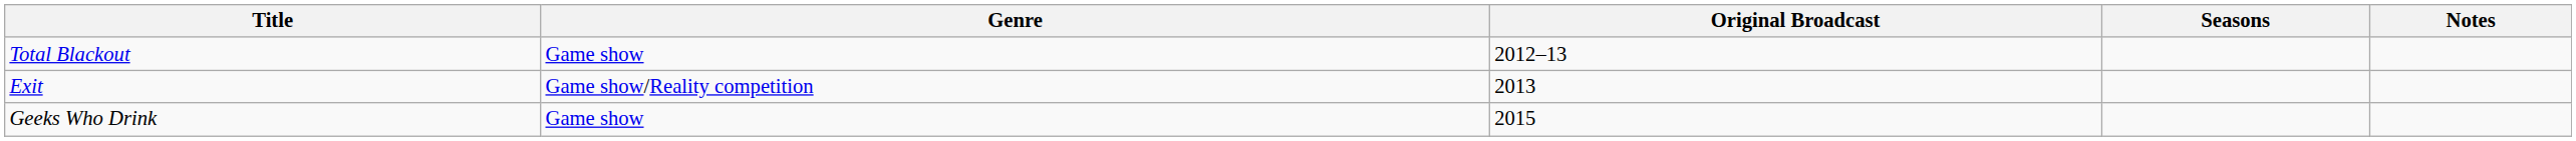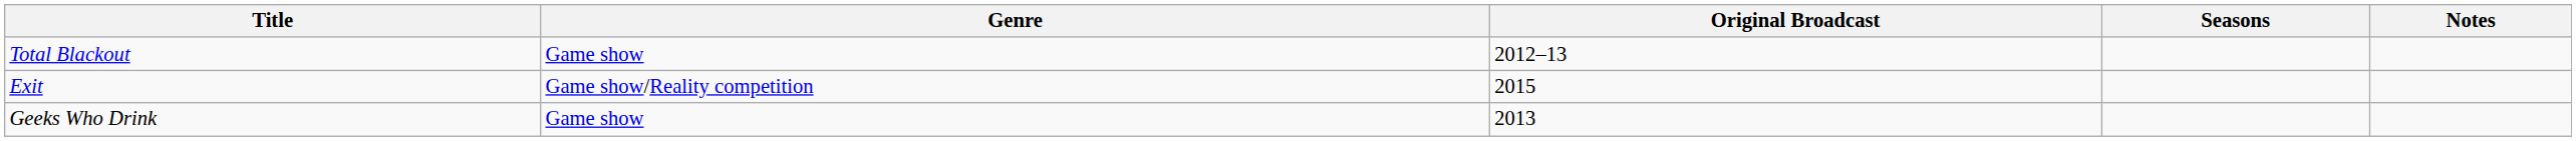Exit | Original Broadcast: 2013 -> 2015
Geeks Who Drink | Original Broadcast: 2015 -> 2013
